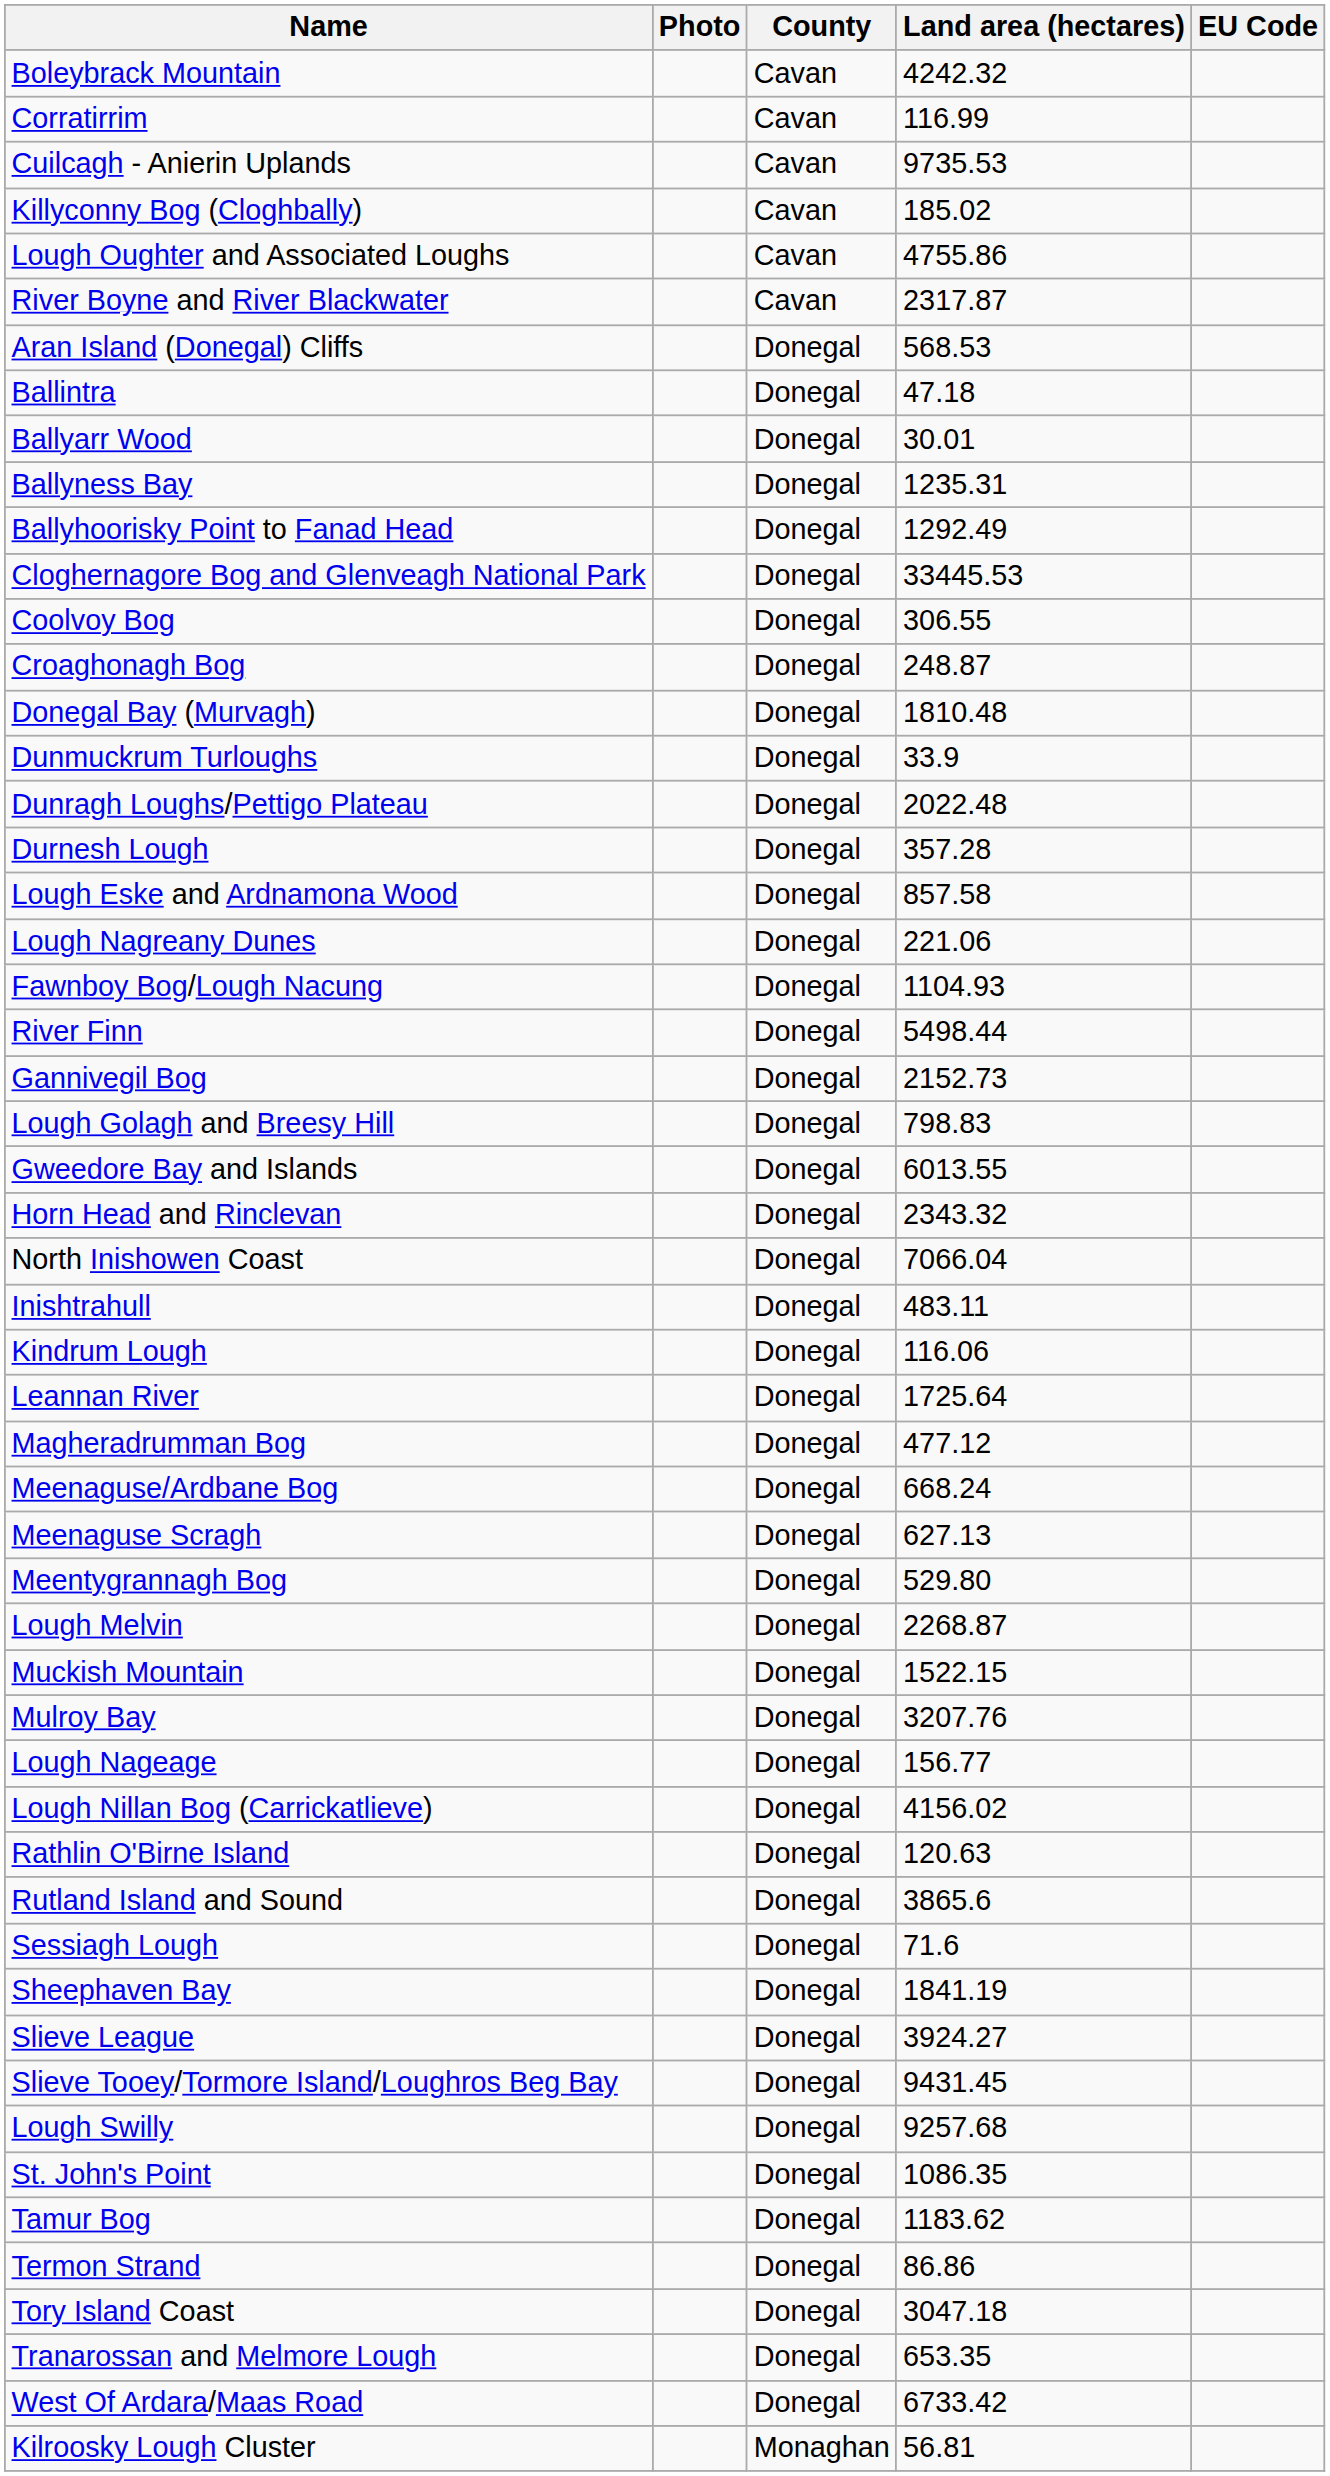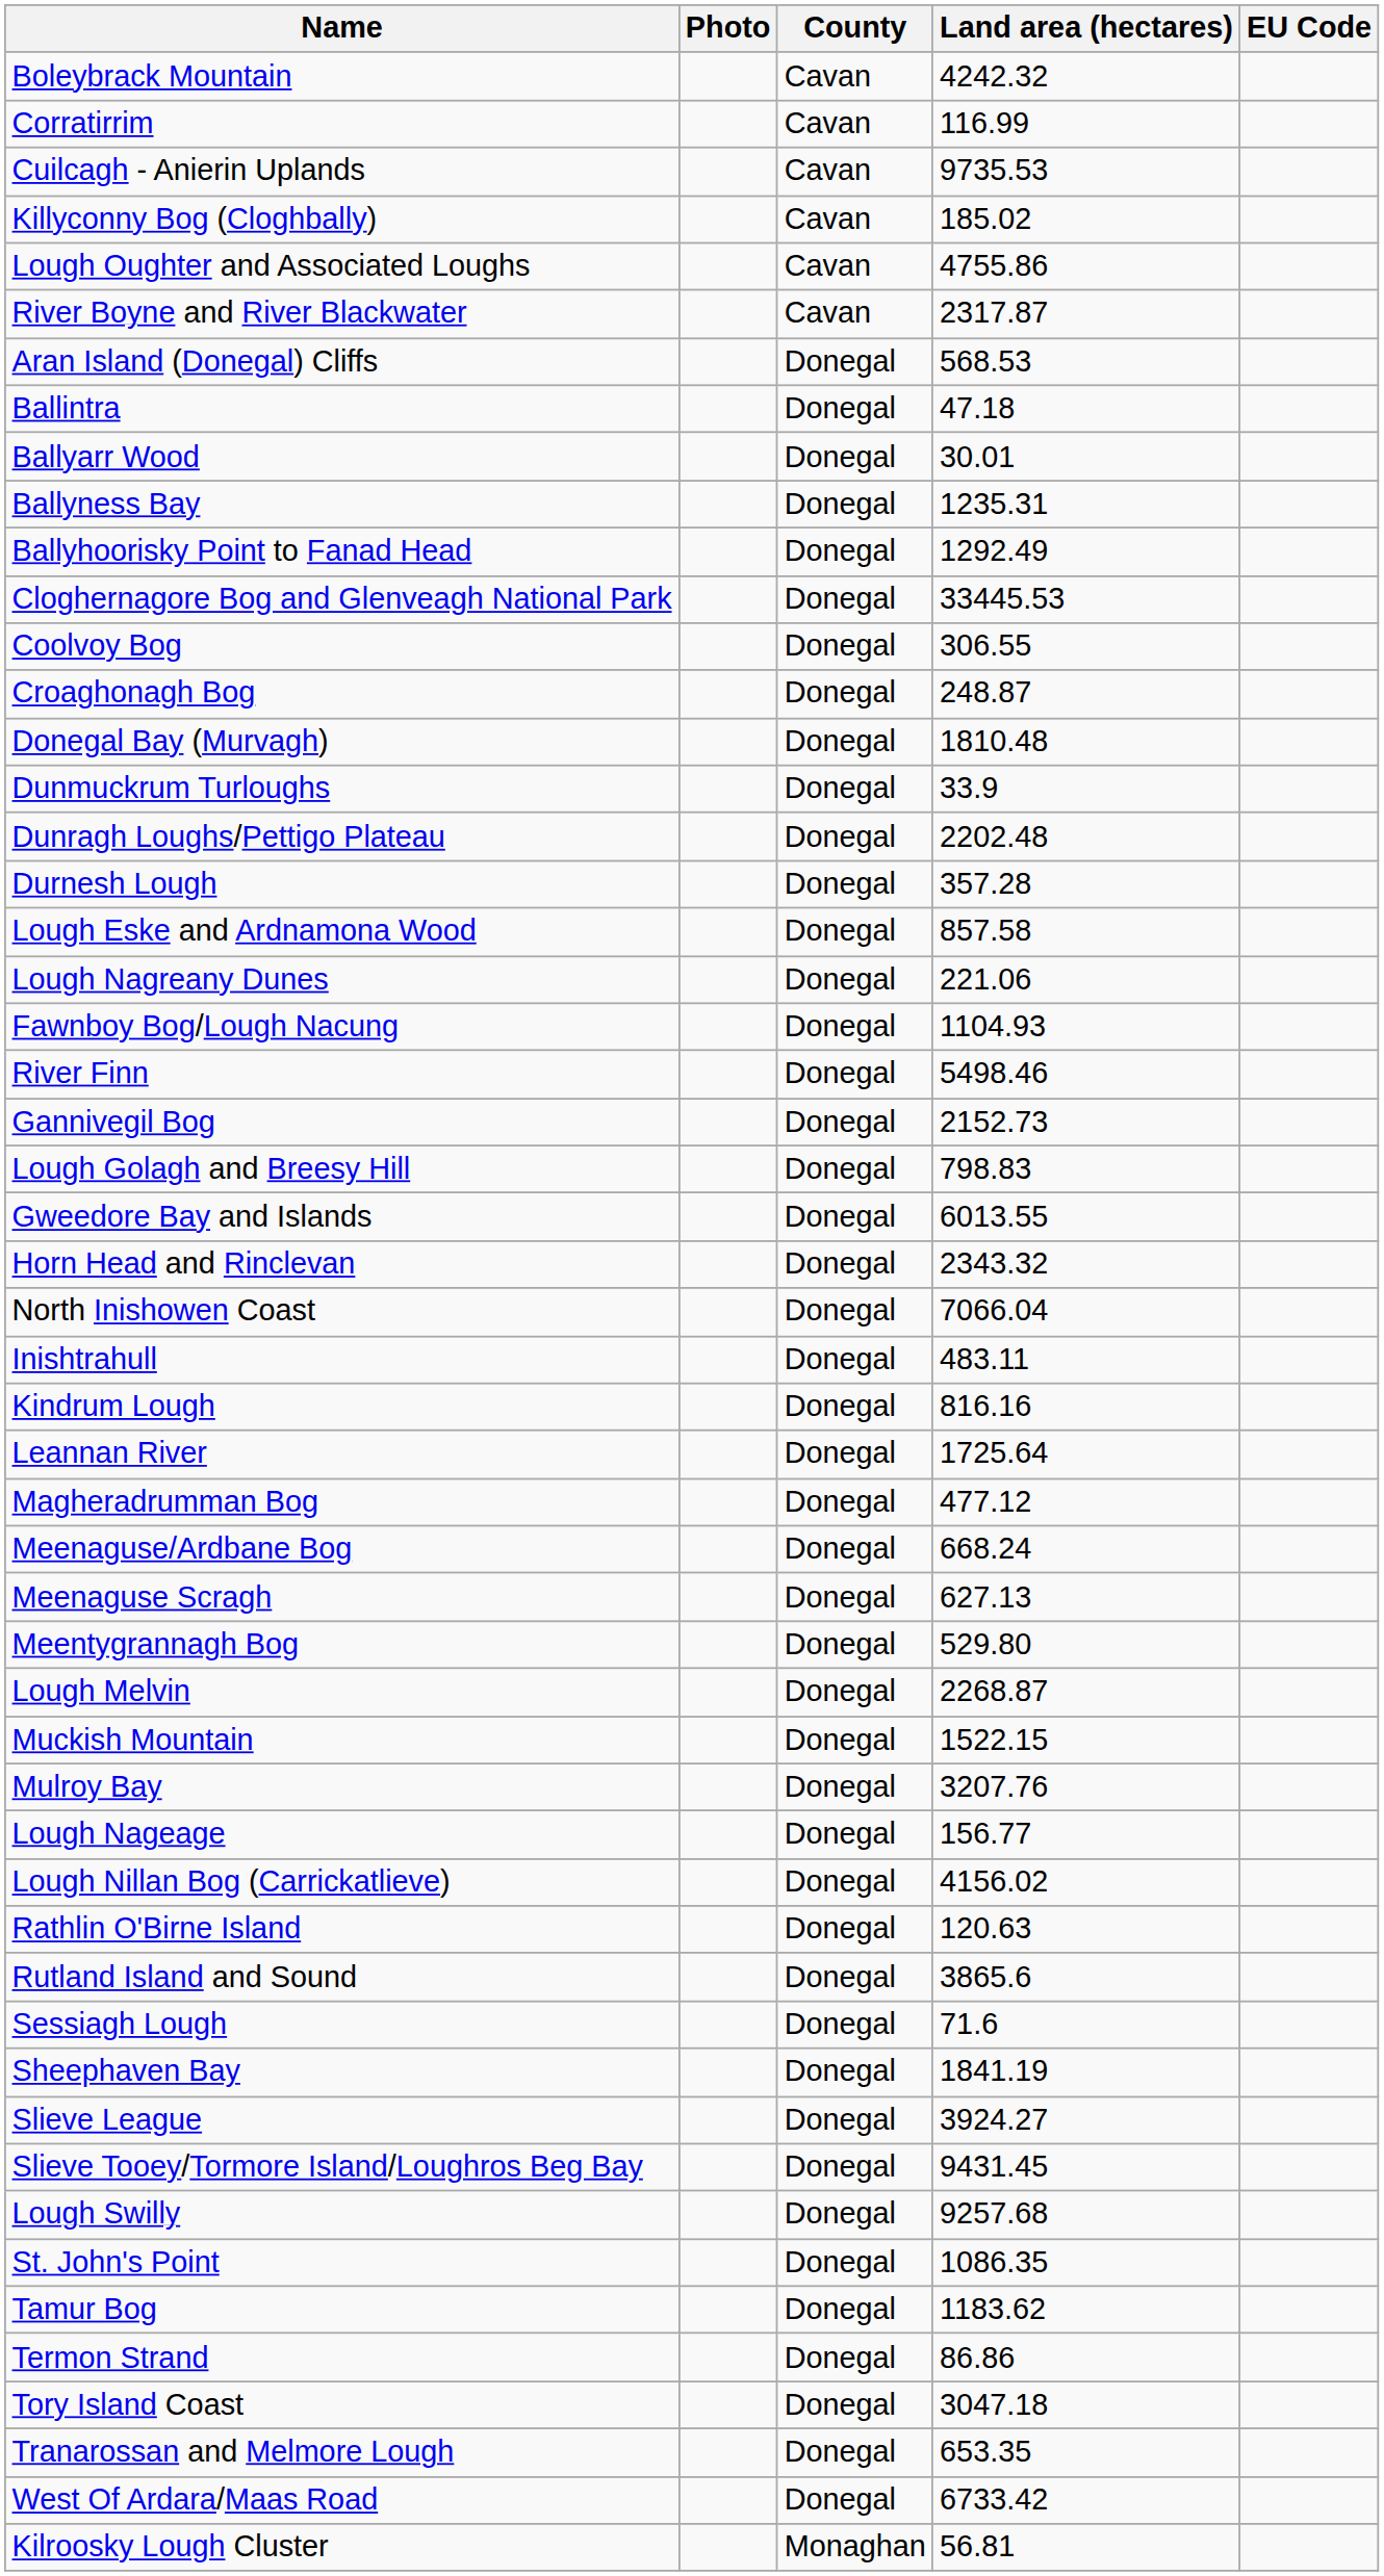Dunragh Loughs/Pettigo Plateau | Land area (hectares): 2022.48 -> 2202.48
River Finn | Land area (hectares): 5498.44 -> 5498.46
Kindrum Lough | Land area (hectares): 116.06 -> 816.16
